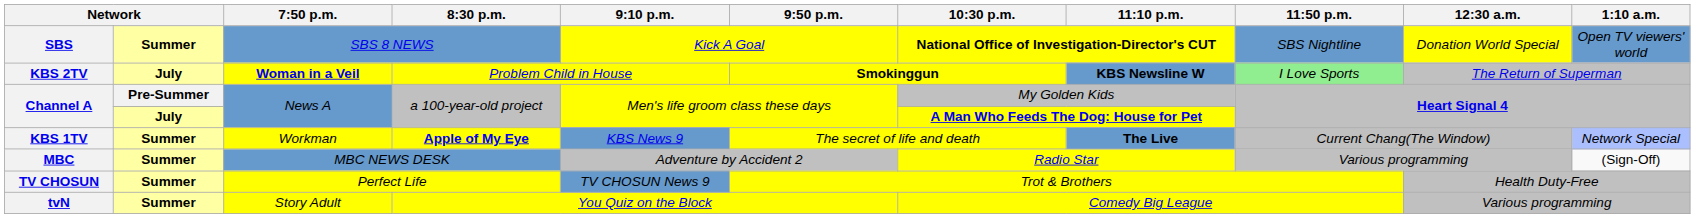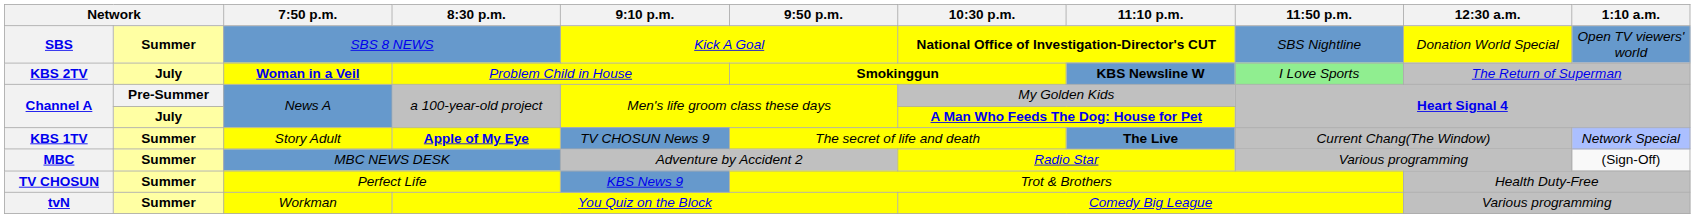KBS 1TV | 7:50 p.m.: Workman -> Story Adult
KBS 1TV | 9:10 p.m.: KBS News 9 -> TV CHOSUN News 9
TV CHOSUN | 9:10 p.m.: TV CHOSUN News 9 -> KBS News 9
tvN | 7:50 p.m.: Story Adult -> Workman
